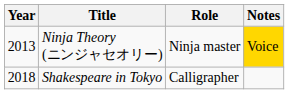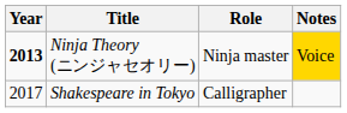Ninja Theory (ニンジャセオリー) | Year: normal -> bold
Shakespeare in Tokyo | Year: 2018 -> 2017
